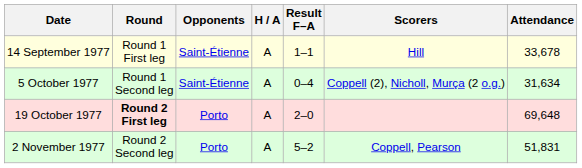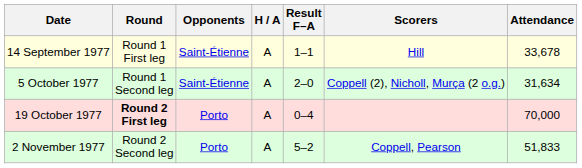5 October 1977 | Result F–A: 0–4 -> 2–0
19 October 1977 | Result F–A: 2–0 -> 0–4
19 October 1977 | Attendance: 69,648 -> 70,000
2 November 1977 | Attendance: 51,831 -> 51,833
